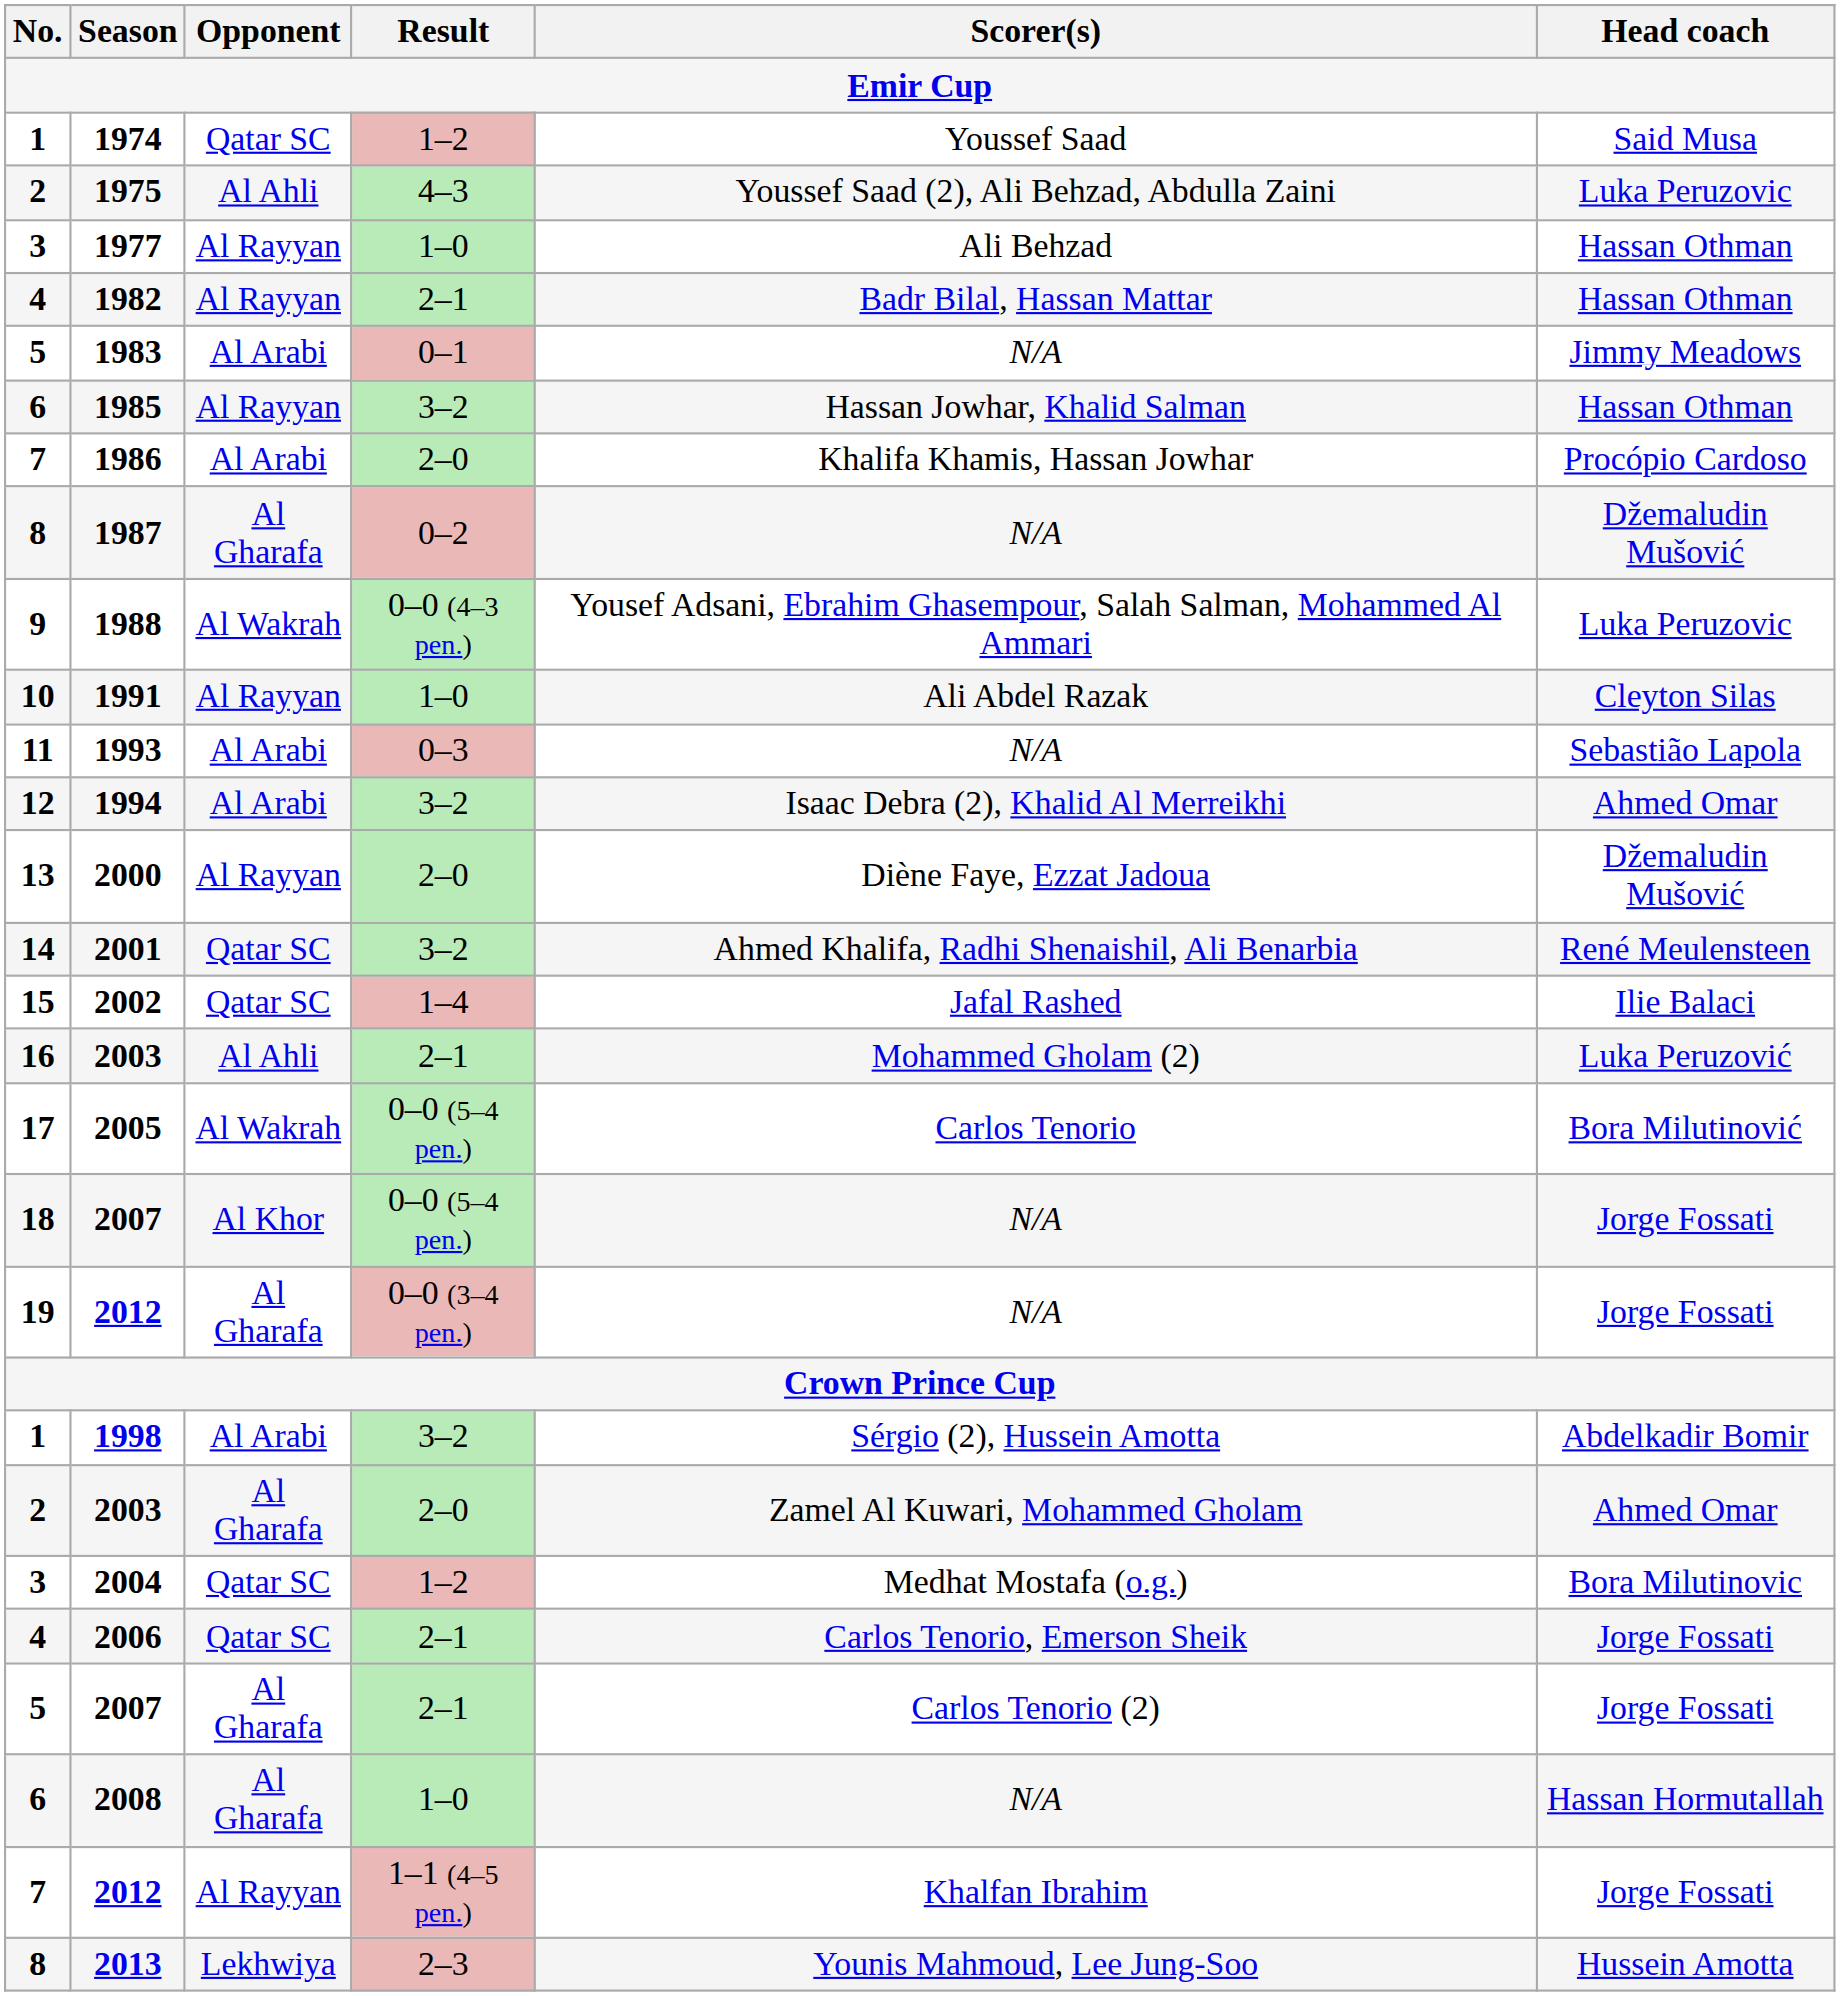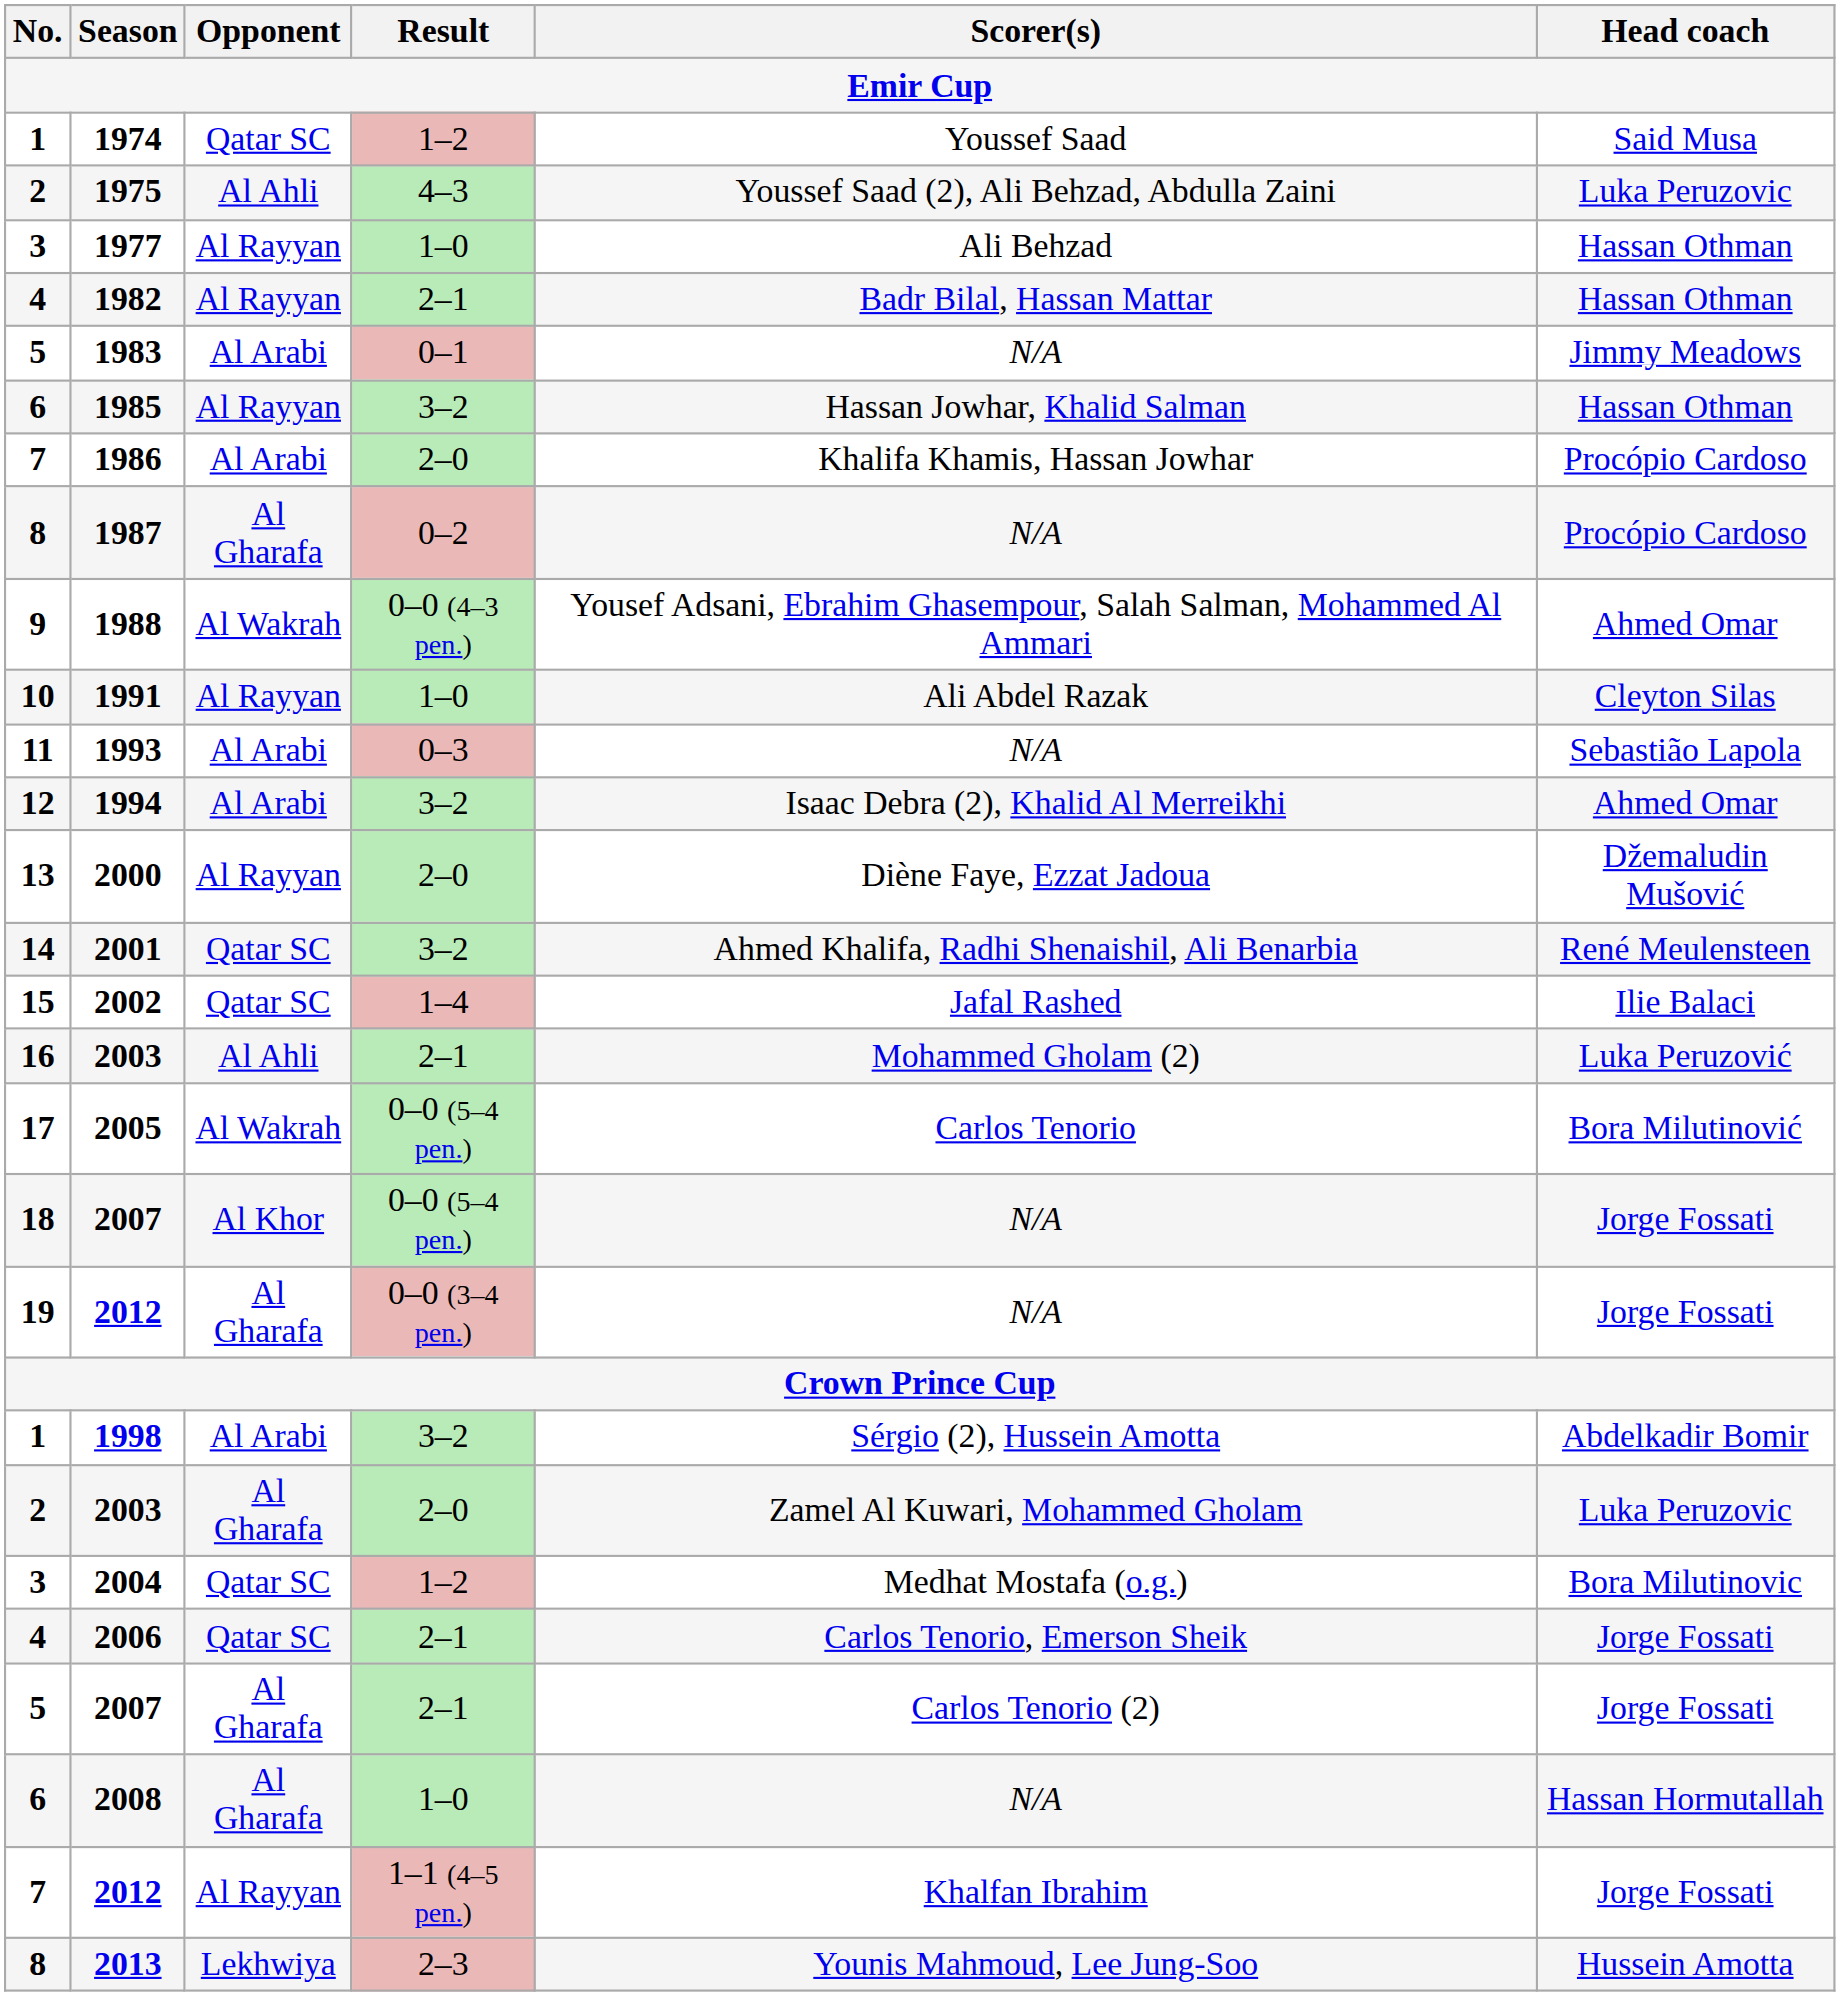1987 | Head coach: Džemaludin Mušović -> Procópio Cardoso
1988 | Head coach: Luka Peruzovic -> Ahmed Omar
2 / 2003 | Head coach: Ahmed Omar -> Luka Peruzovic
